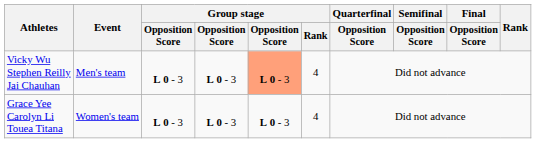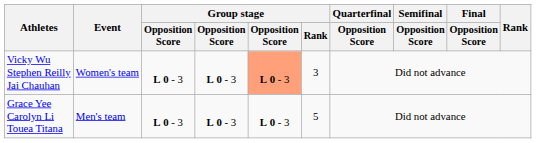Vicky Wu Stephen Reilly Jai Chauhan | Event: Men's team -> Women's team
Vicky Wu Stephen Reilly Jai Chauhan | Group stage / Rank: 4 -> 3
Grace Yee Carolyn Li Touea Titana | Event: Women's team -> Men's team
Grace Yee Carolyn Li Touea Titana | Group stage / Rank: 4 -> 5
